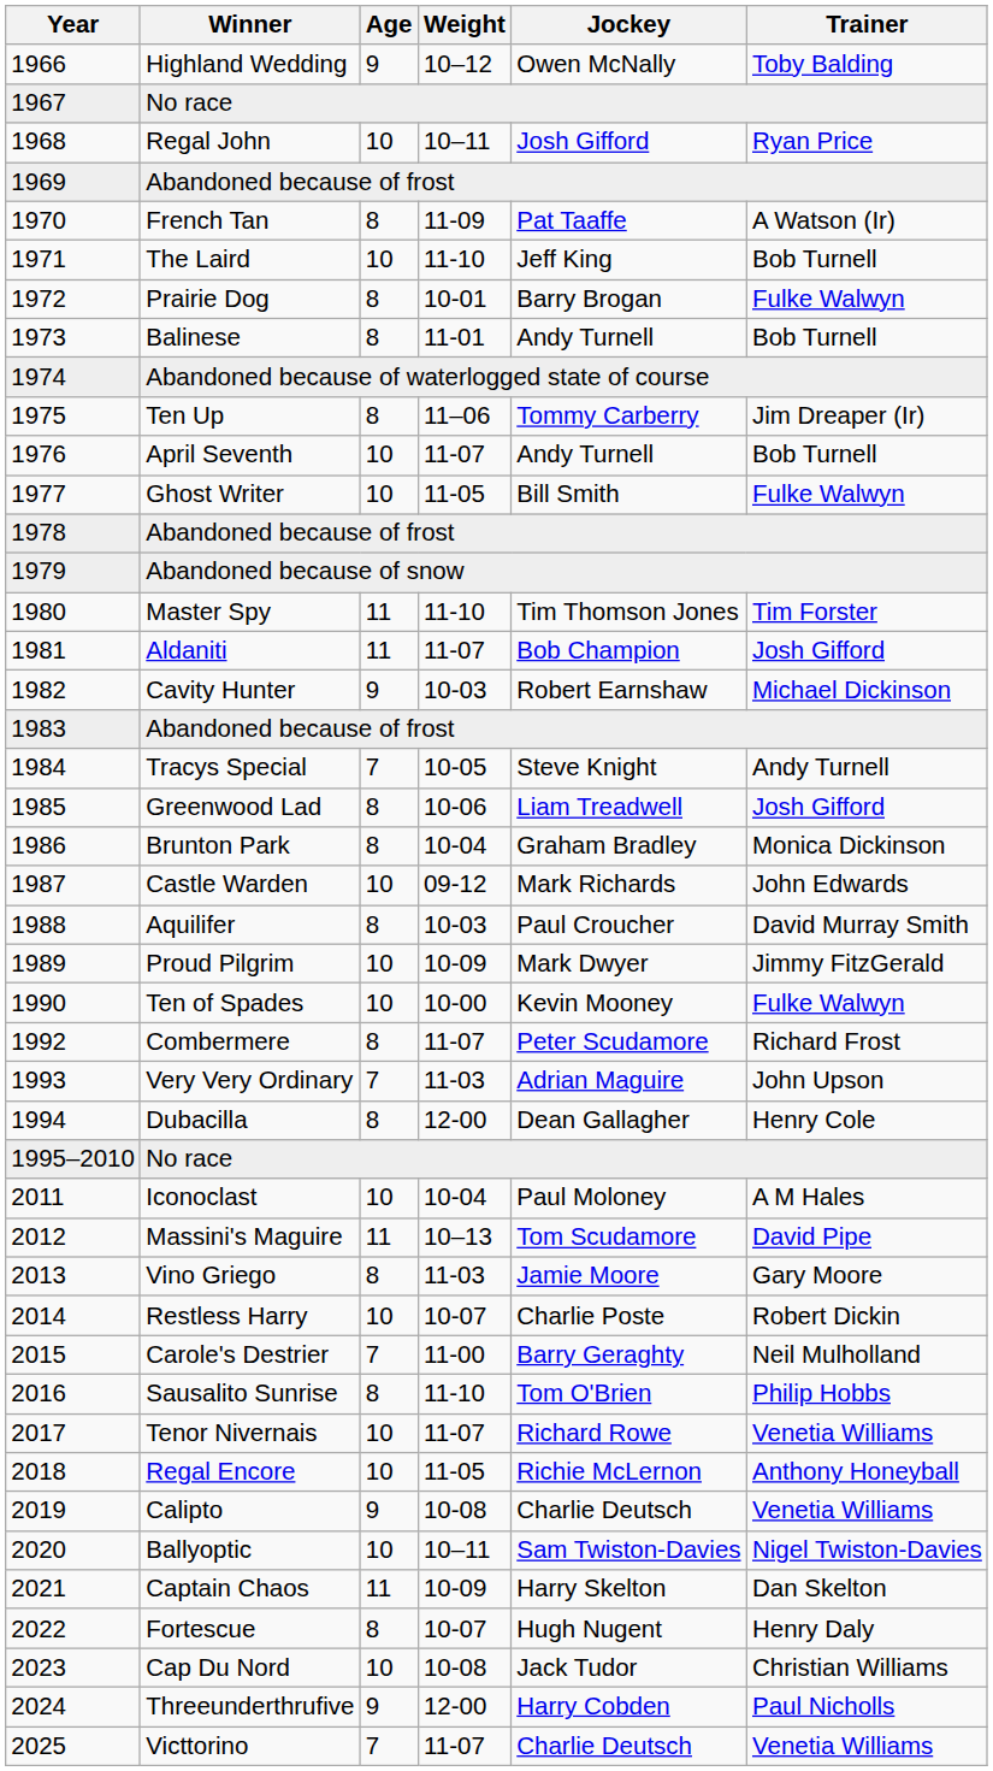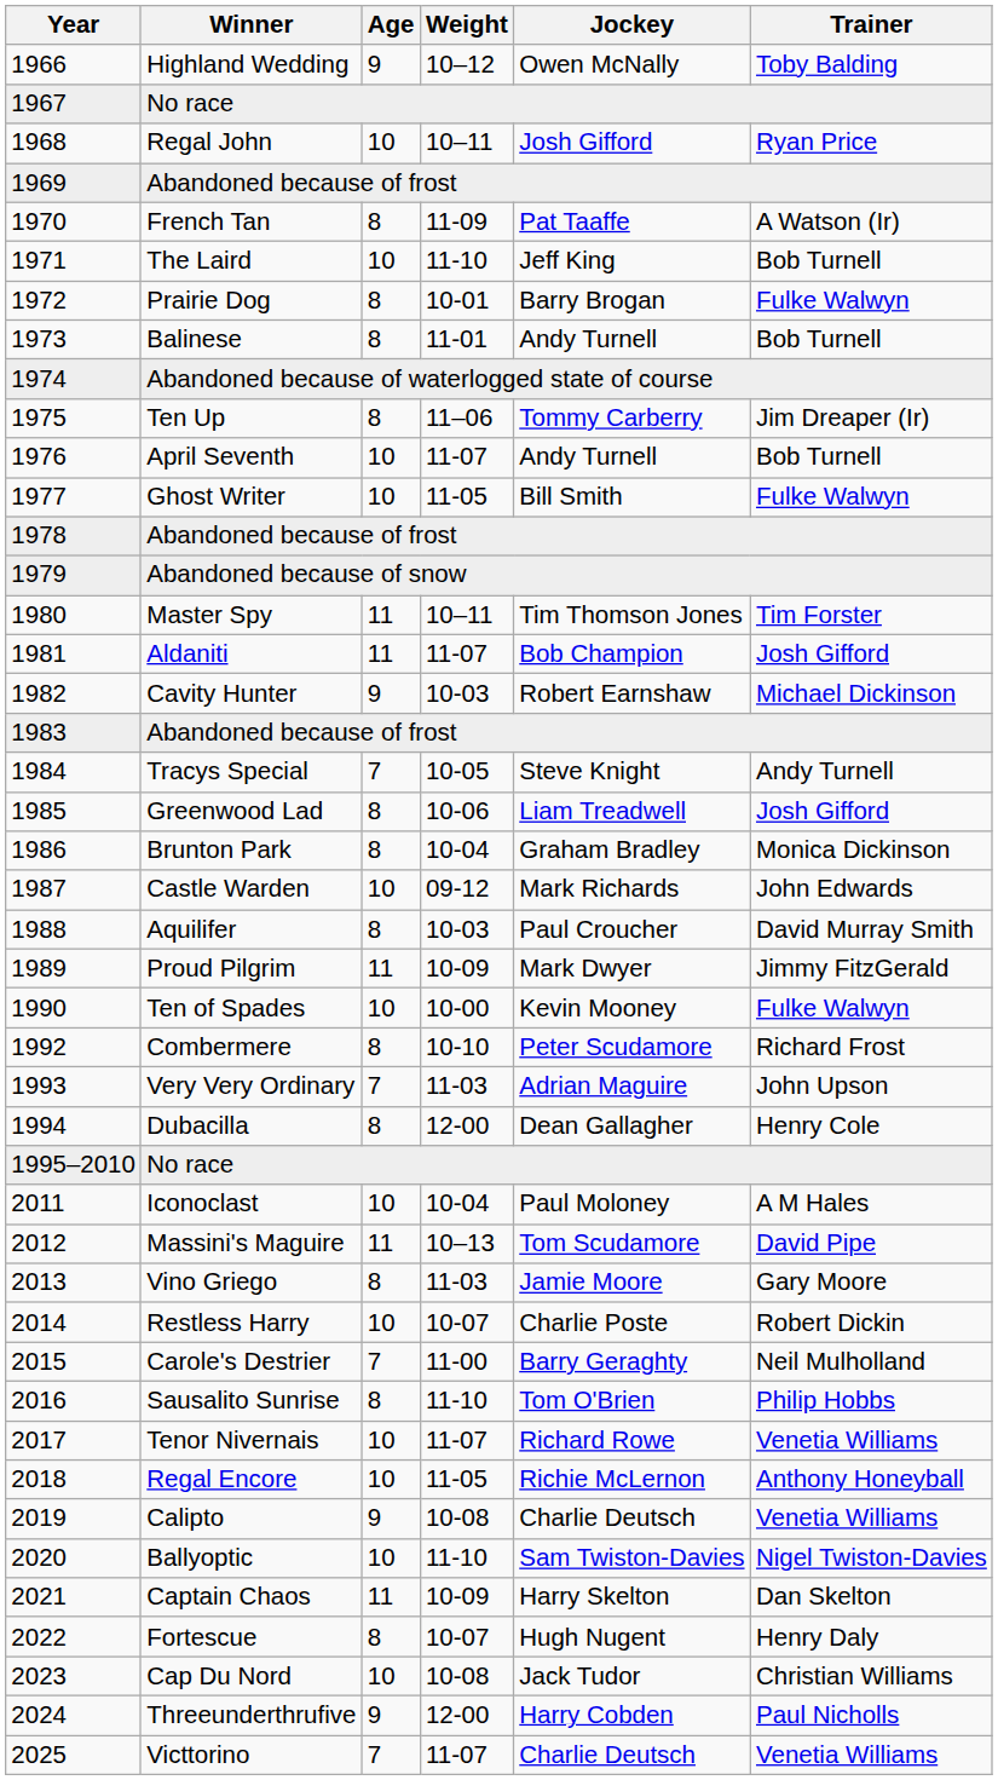Master Spy | Weight: 11-10 -> 10–11
Proud Pilgrim | Age: 10 -> 11
Combermere | Weight: 11-07 -> 10-10
Ballyoptic | Weight: 10–11 -> 11-10
